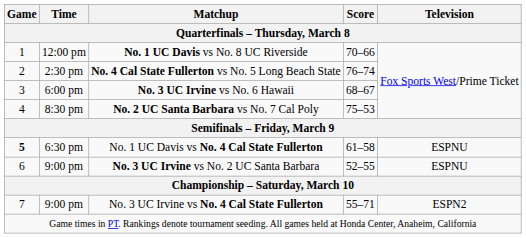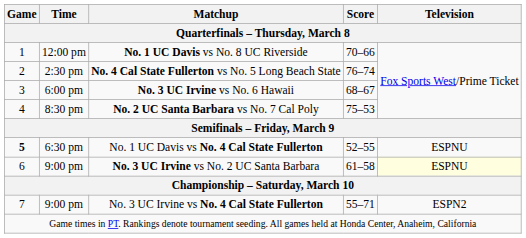No. 1 UC Davis vs No. 4 Cal State Fullerton | Score: 61–58 -> 52–55
No. 3 UC Irvine vs No. 2 UC Santa Barbara | Score: 52–55 -> 61–58
No. 3 UC Irvine vs No. 2 UC Santa Barbara | Television: no background -> lightyellow background
